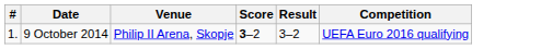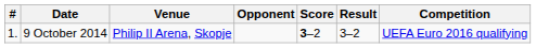+ column: Opponent
